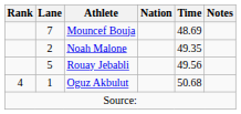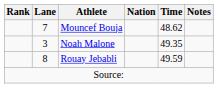Mouncef Bouja | Time: 48.69 -> 48.62
Noah Malone | Lane: 2 -> 3
Rouay Jebabli | Lane: 5 -> 8
Rouay Jebabli | Time: 49.56 -> 49.59
- row: 4 | 1 | Oguz Akbulut | 50.68
